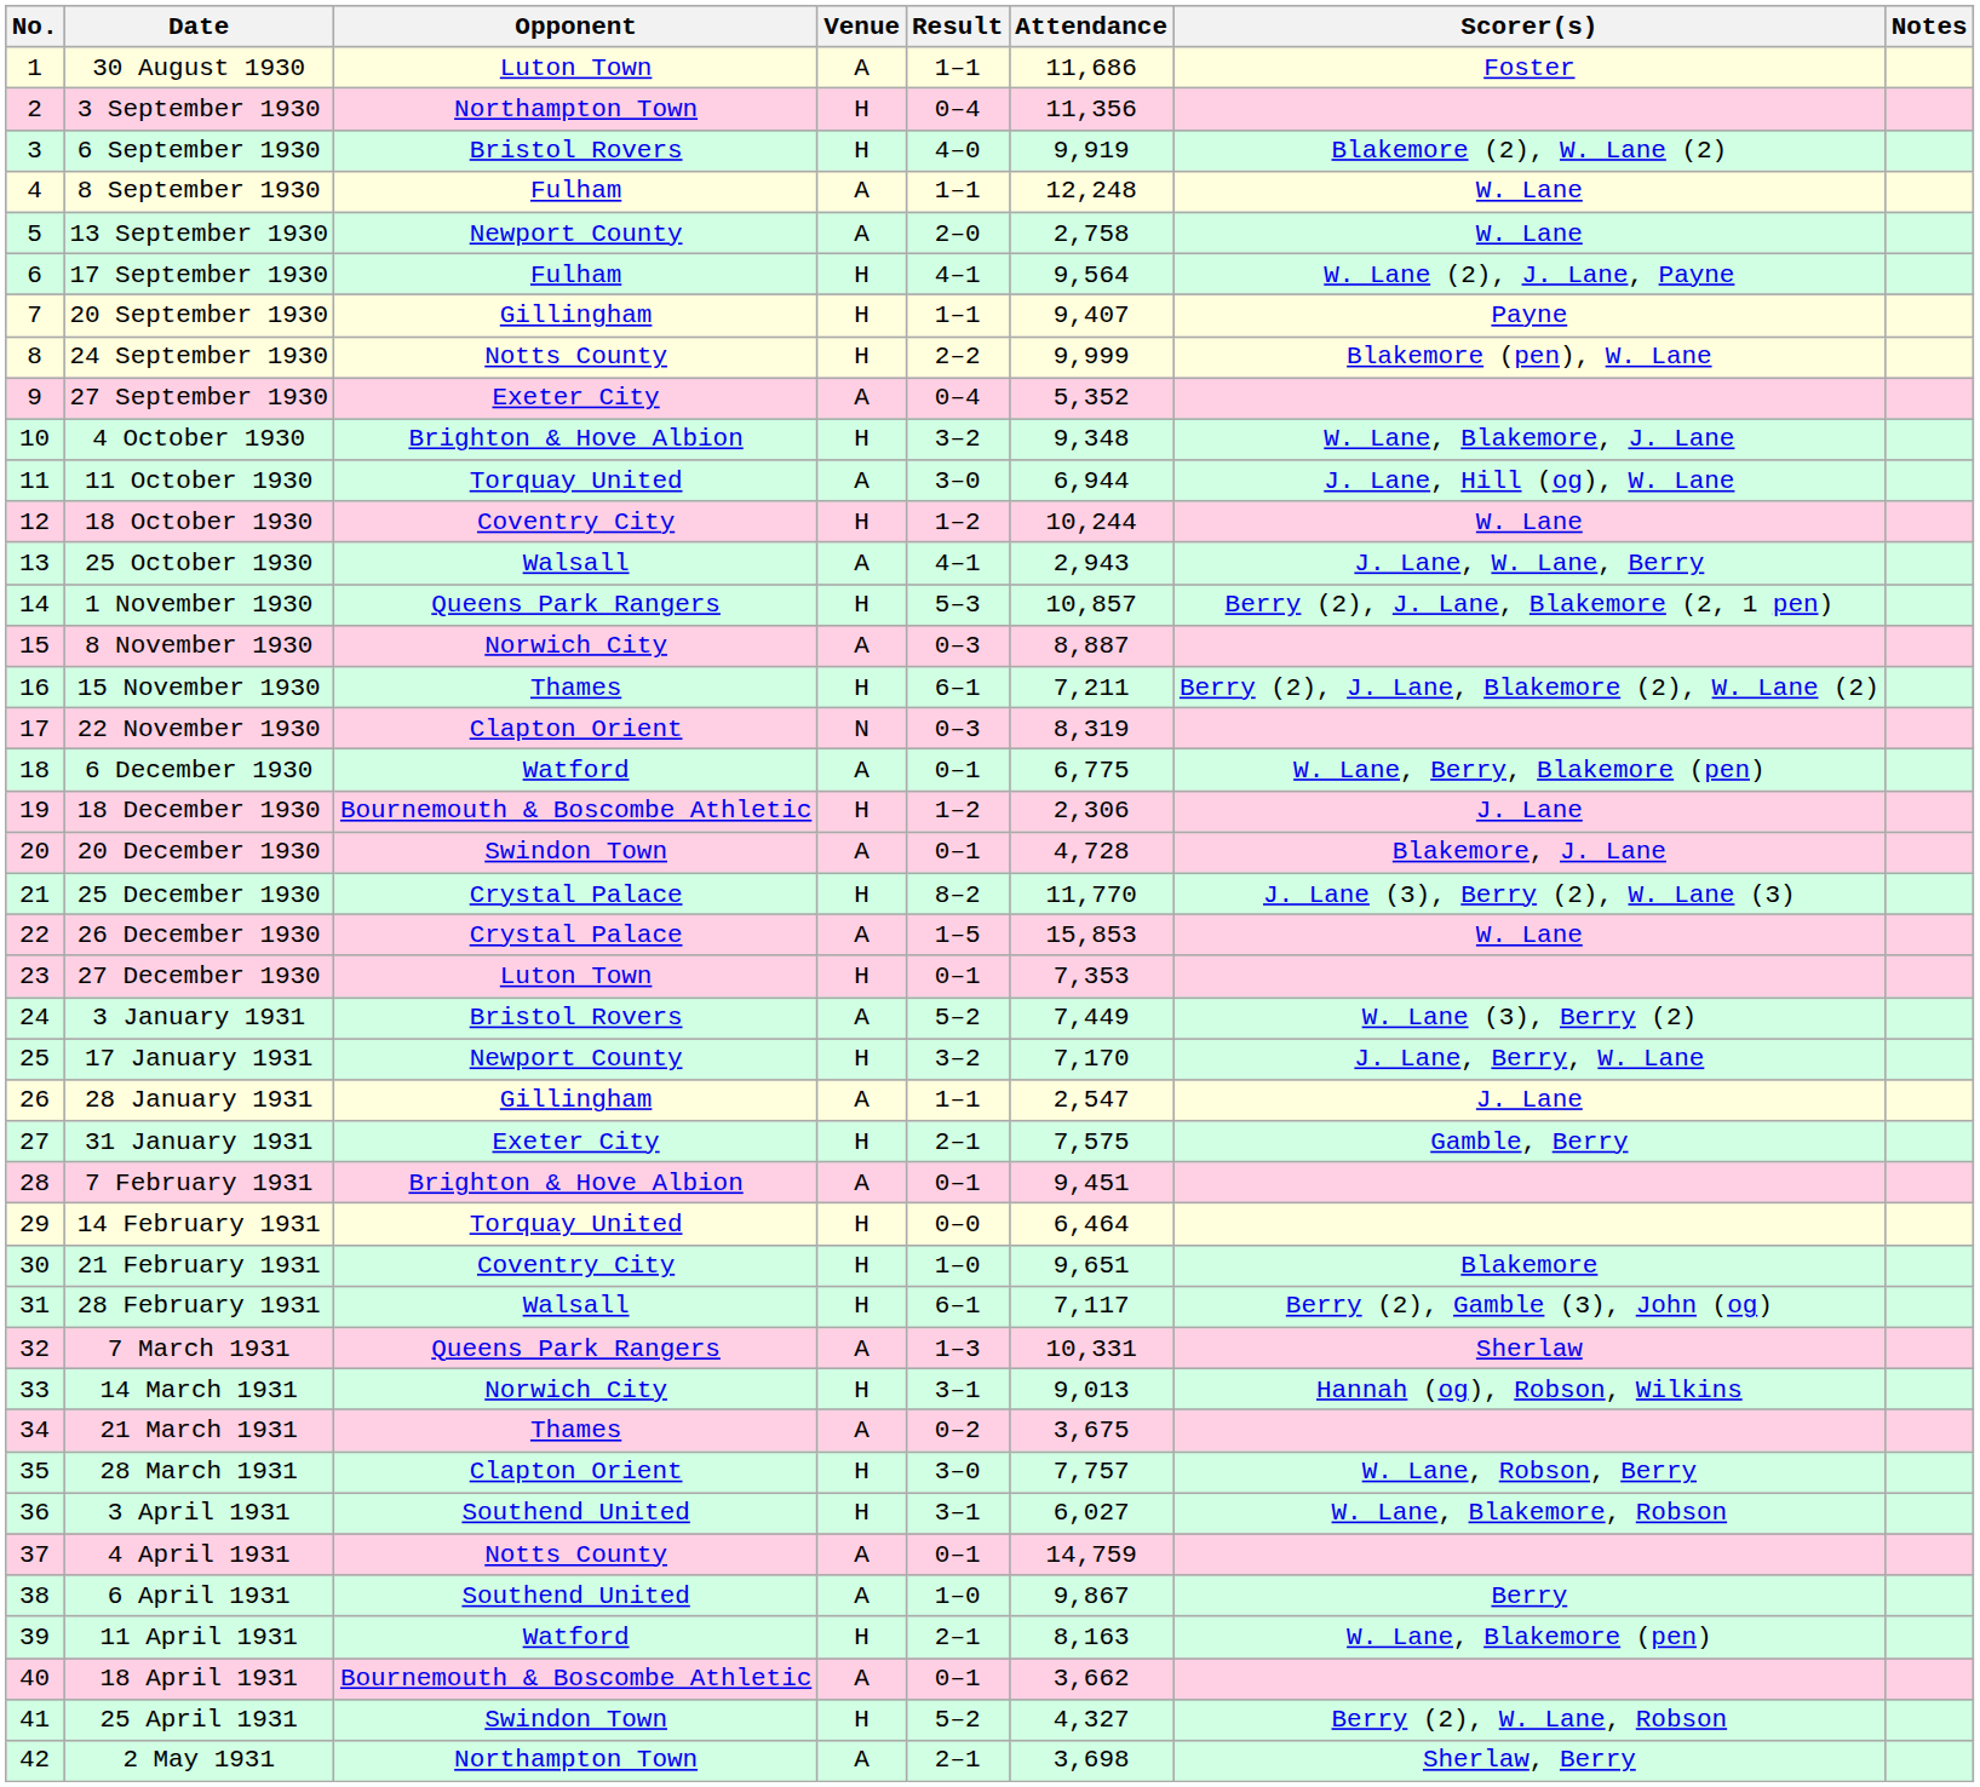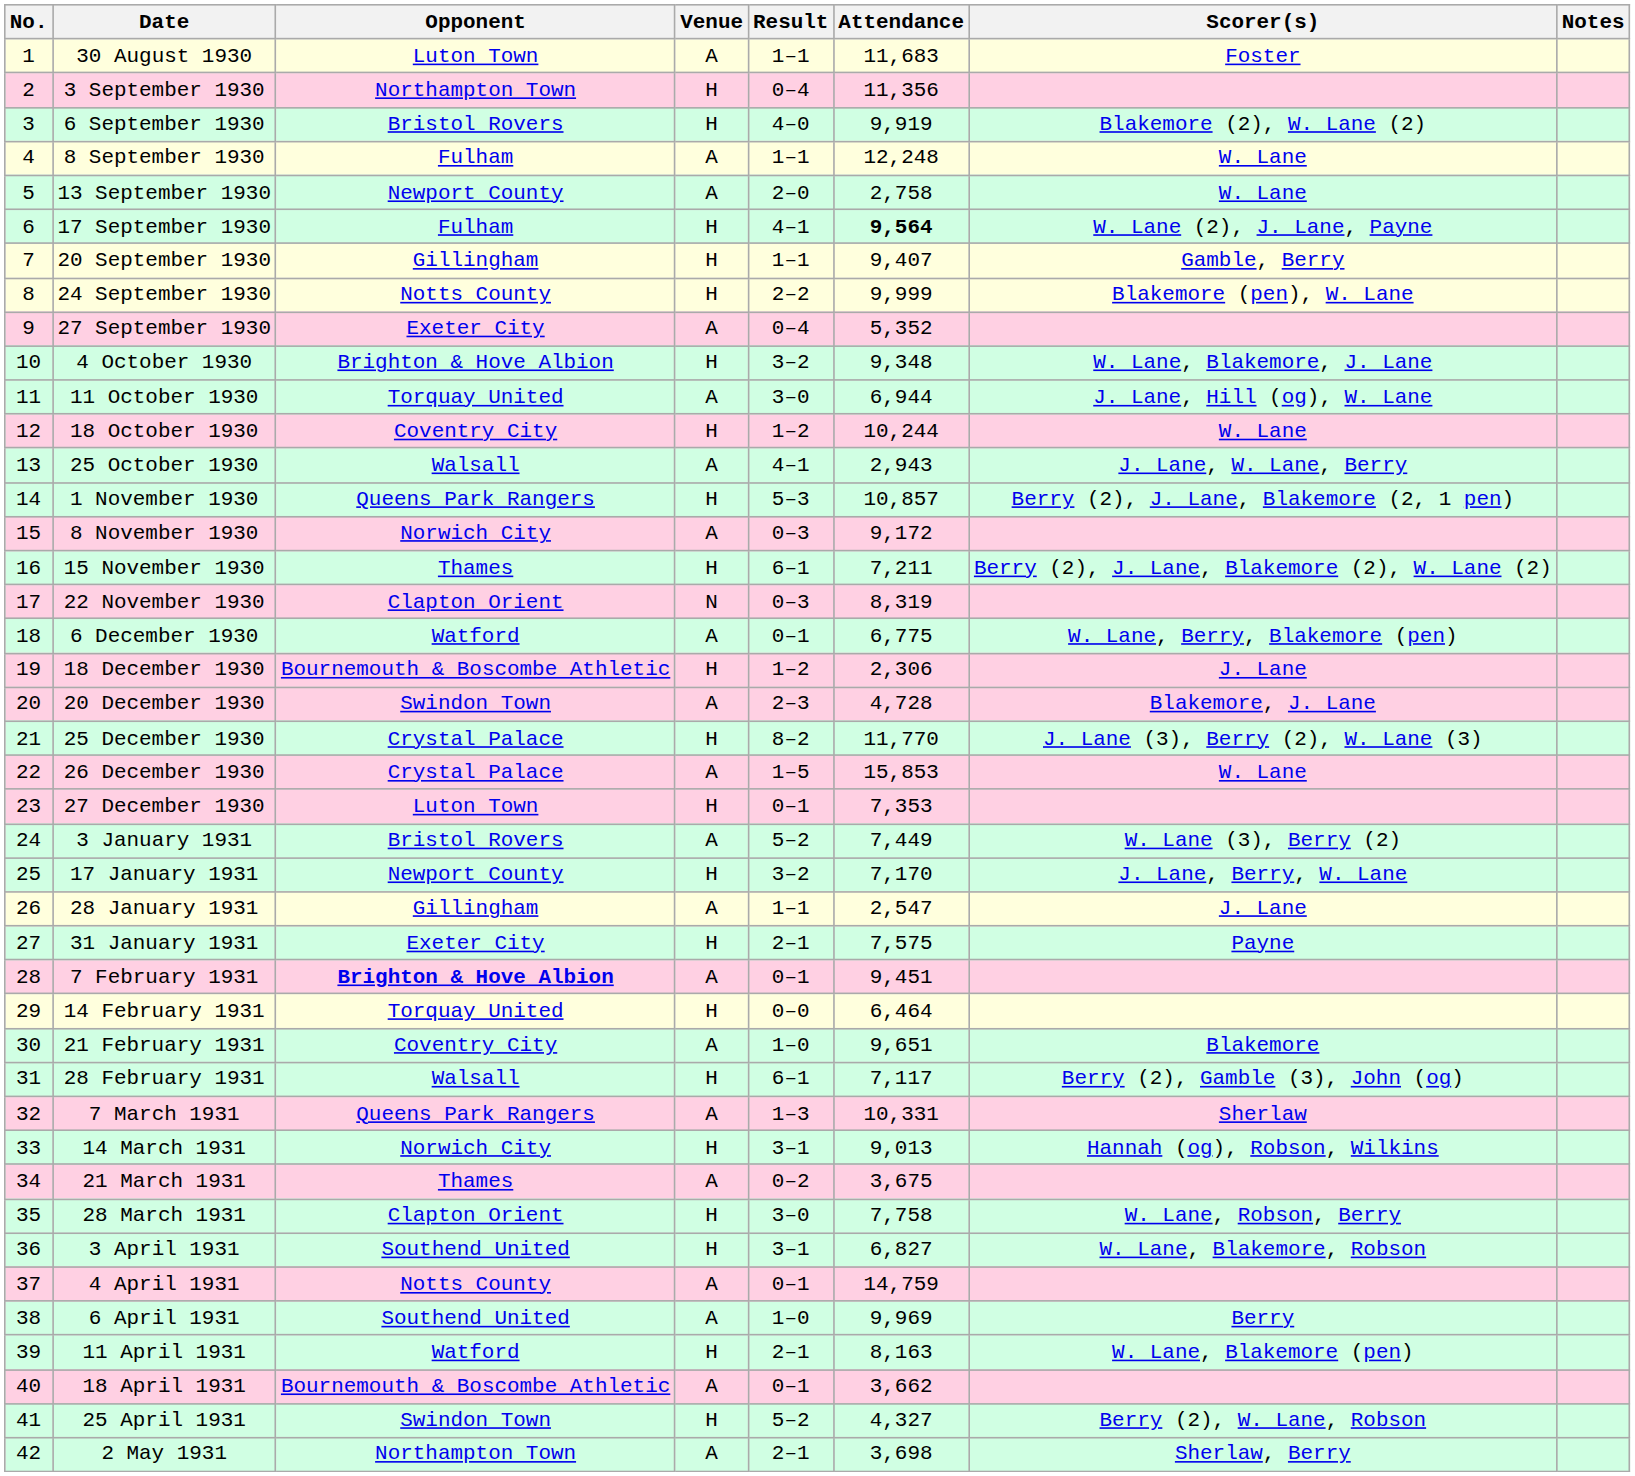30 August 1930 | Attendance: 11,686 -> 11,683
17 September 1930 | Attendance: normal -> bold
20 September 1930 | Scorer(s): Payne -> Gamble, Berry
8 November 1930 | Attendance: 8,887 -> 9,172
20 December 1930 | Result: 0–1 -> 2–3
31 January 1931 | Scorer(s): Gamble, Berry -> Payne
7 February 1931 | Opponent: normal -> bold
21 February 1931 | Venue: H -> A
28 March 1931 | Attendance: 7,757 -> 7,758
3 April 1931 | Attendance: 6,027 -> 6,827
6 April 1931 | Attendance: 9,867 -> 9,969
